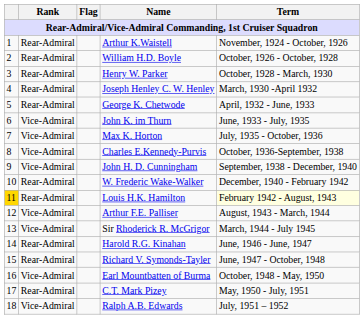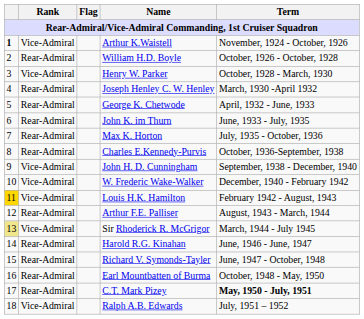Arthur K.Waistell | column 1: normal -> bold
Arthur K.Waistell | Rank: Rear-Admiral -> Vice-Admiral
Henry W. Parker | Rank: Rear-Admiral -> Vice-Admiral
John K. im Thurn | Rank: Vice-Admiral -> Rear-Admiral
Max K. Horton | Rank: Vice-Admiral -> Rear-Admiral
Charles E.Kennedy-Purvis | Rank: Vice-Admiral -> Rear-Admiral
W. Frederic Wake-Walker | Rank: Rear-Admiral -> Vice-Admiral
Louis H.K. Hamilton | Rank: Rear-Admiral -> Vice-Admiral
Louis H.K. Hamilton | Term: lightyellow background -> no background
Arthur F.E. Palliser | Rank: Vice-Admiral -> Rear-Admiral
Sir Rhoderick R. McGrigor | column 1: no background -> khaki background
Earl Mountbatten of Burma | Rank: Vice-Admiral -> Rear-Admiral
C.T. Mark Pizey | Term: normal -> bold
